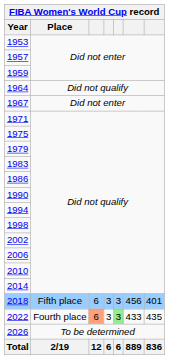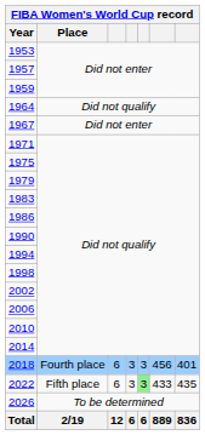2018 | Place: Fifth place -> Fourth place
2022 | Place: Fourth place -> Fifth place
2022 | column 3: lightsalmon background -> no background
